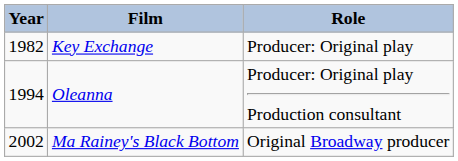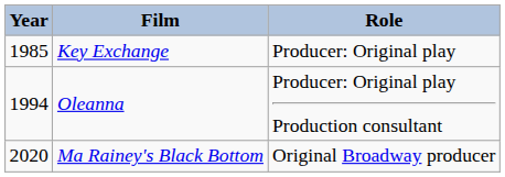Key Exchange | Year: 1982 -> 1985
Ma Rainey's Black Bottom | Year: 2002 -> 2020
